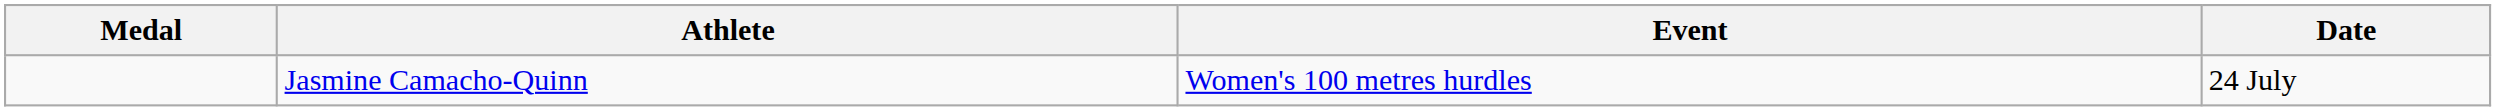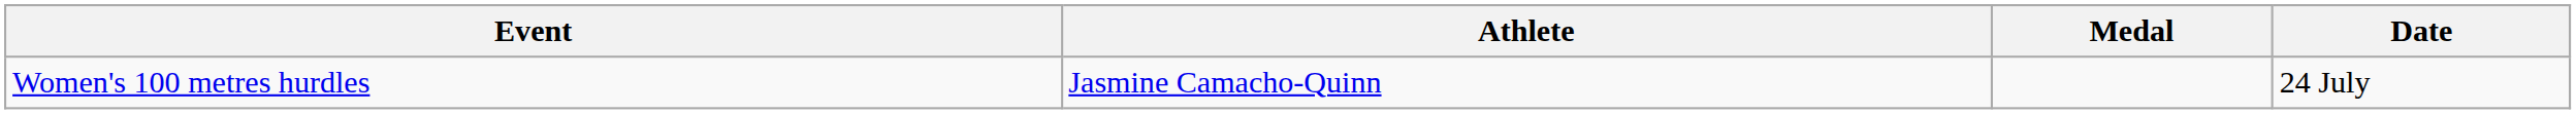columns swapped: Medal <-> Event
